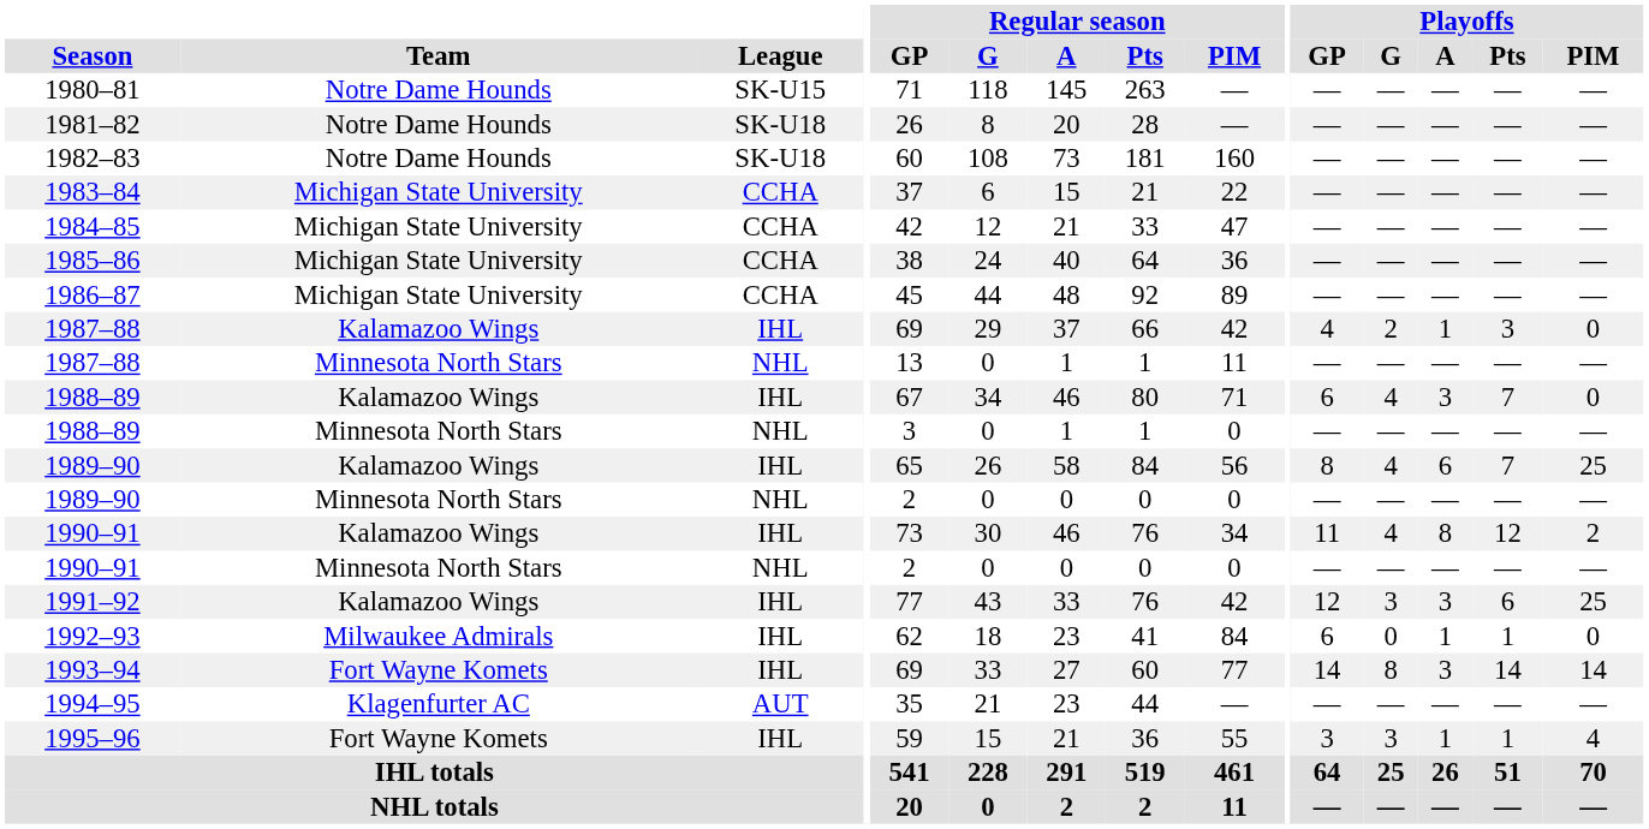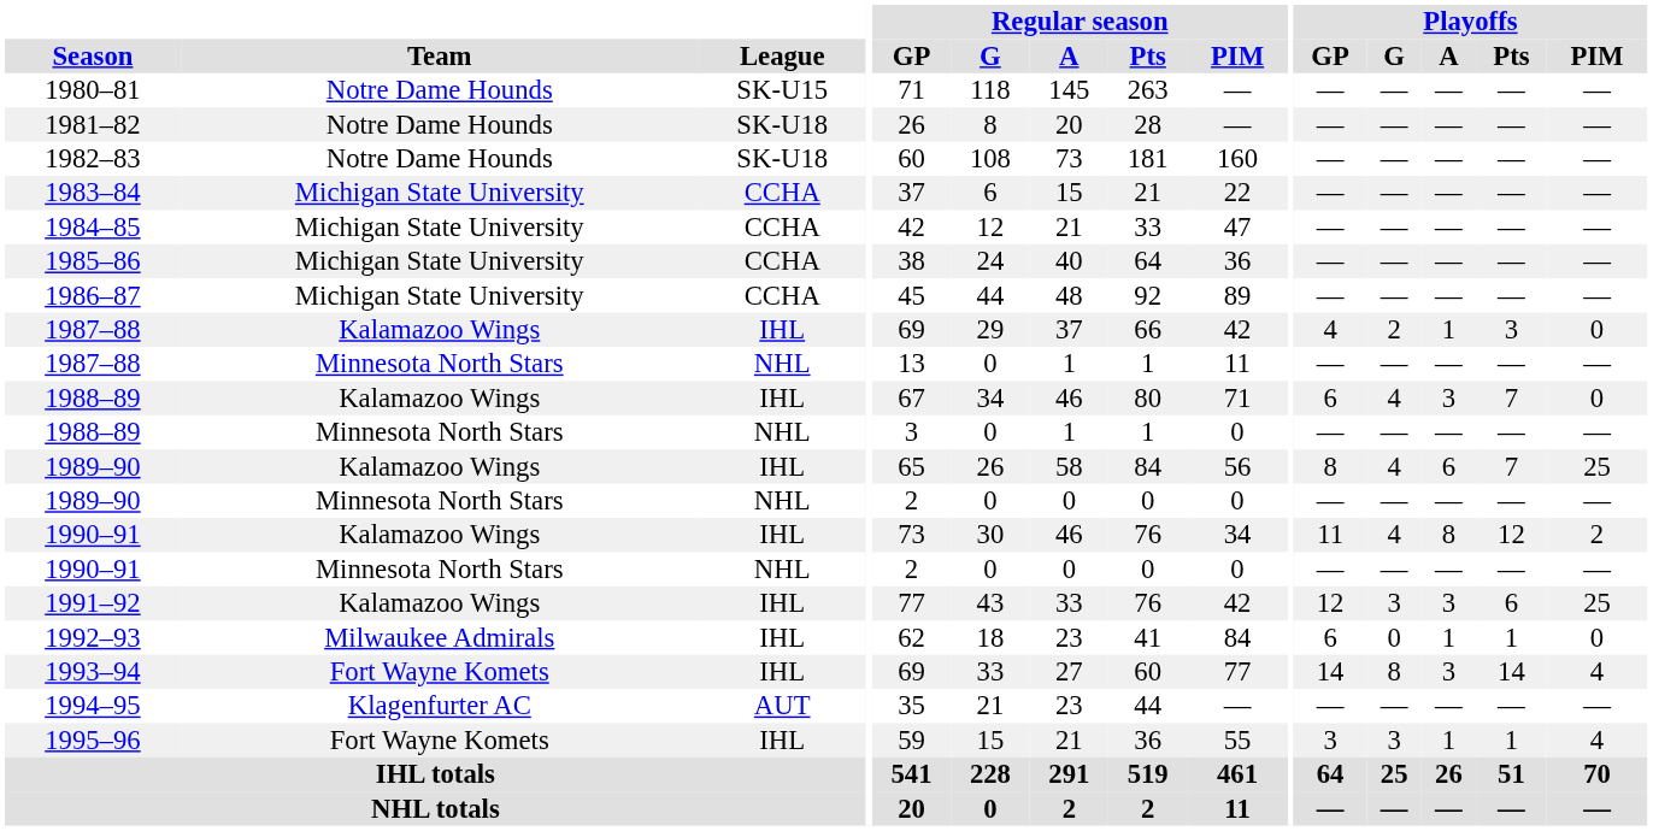1993–94 | Playoffs / PIM: 14 -> 4
